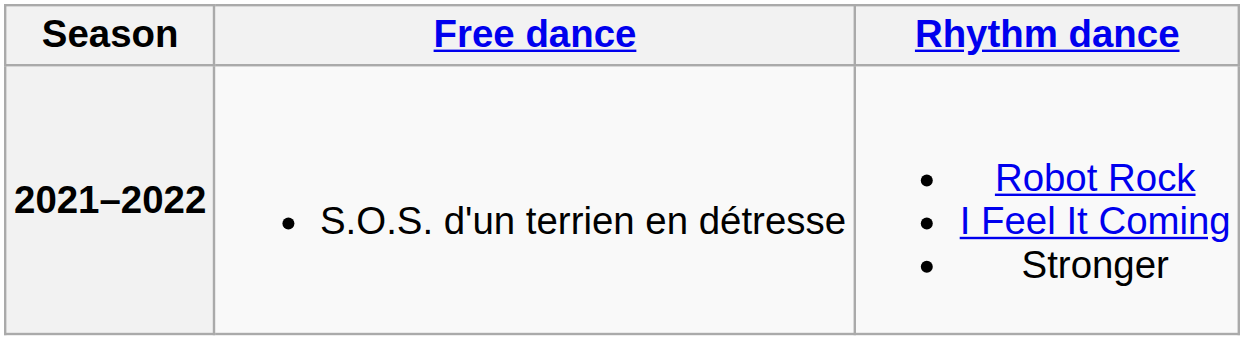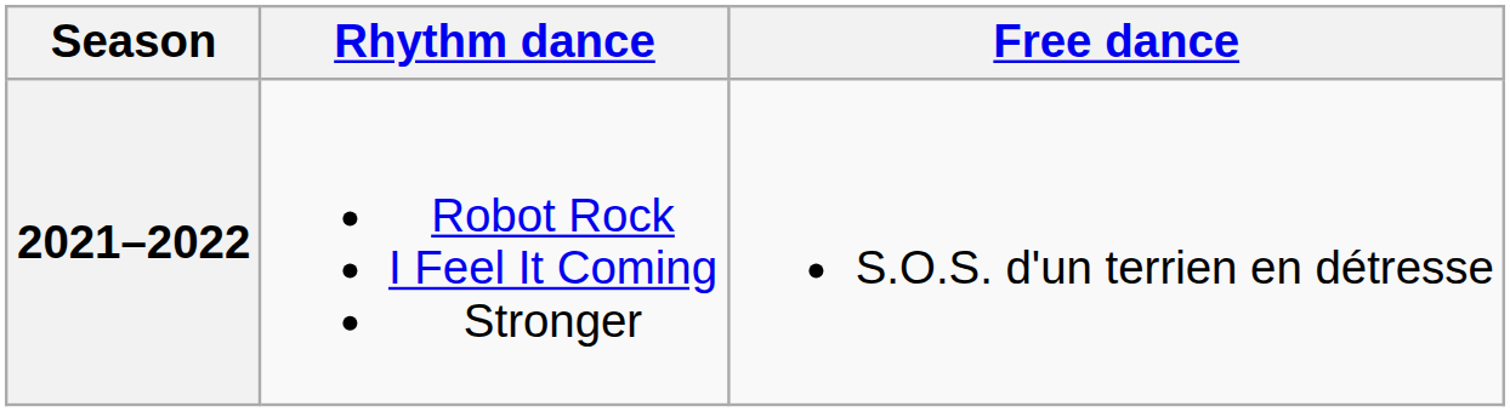columns swapped: Rhythm dance <-> Free dance
